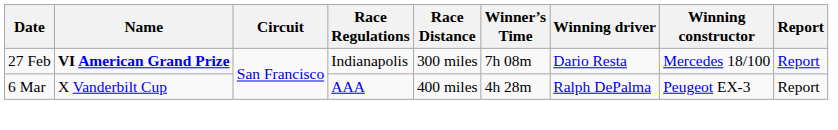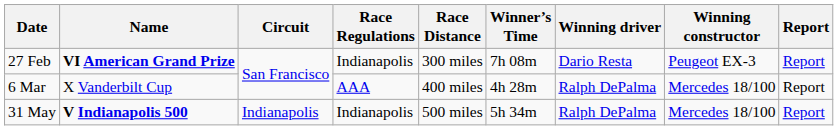27 Feb | Winning constructor: Mercedes 18/100 -> Peugeot EX-3
6 Mar | Winning constructor: Peugeot EX-3 -> Mercedes 18/100
+ row: 31 May | V Indianapolis 500 | Indianapolis | Indianapolis | 500 miles | 5h 34m | Ralph DePalma | Mercedes 18/100 | Report
